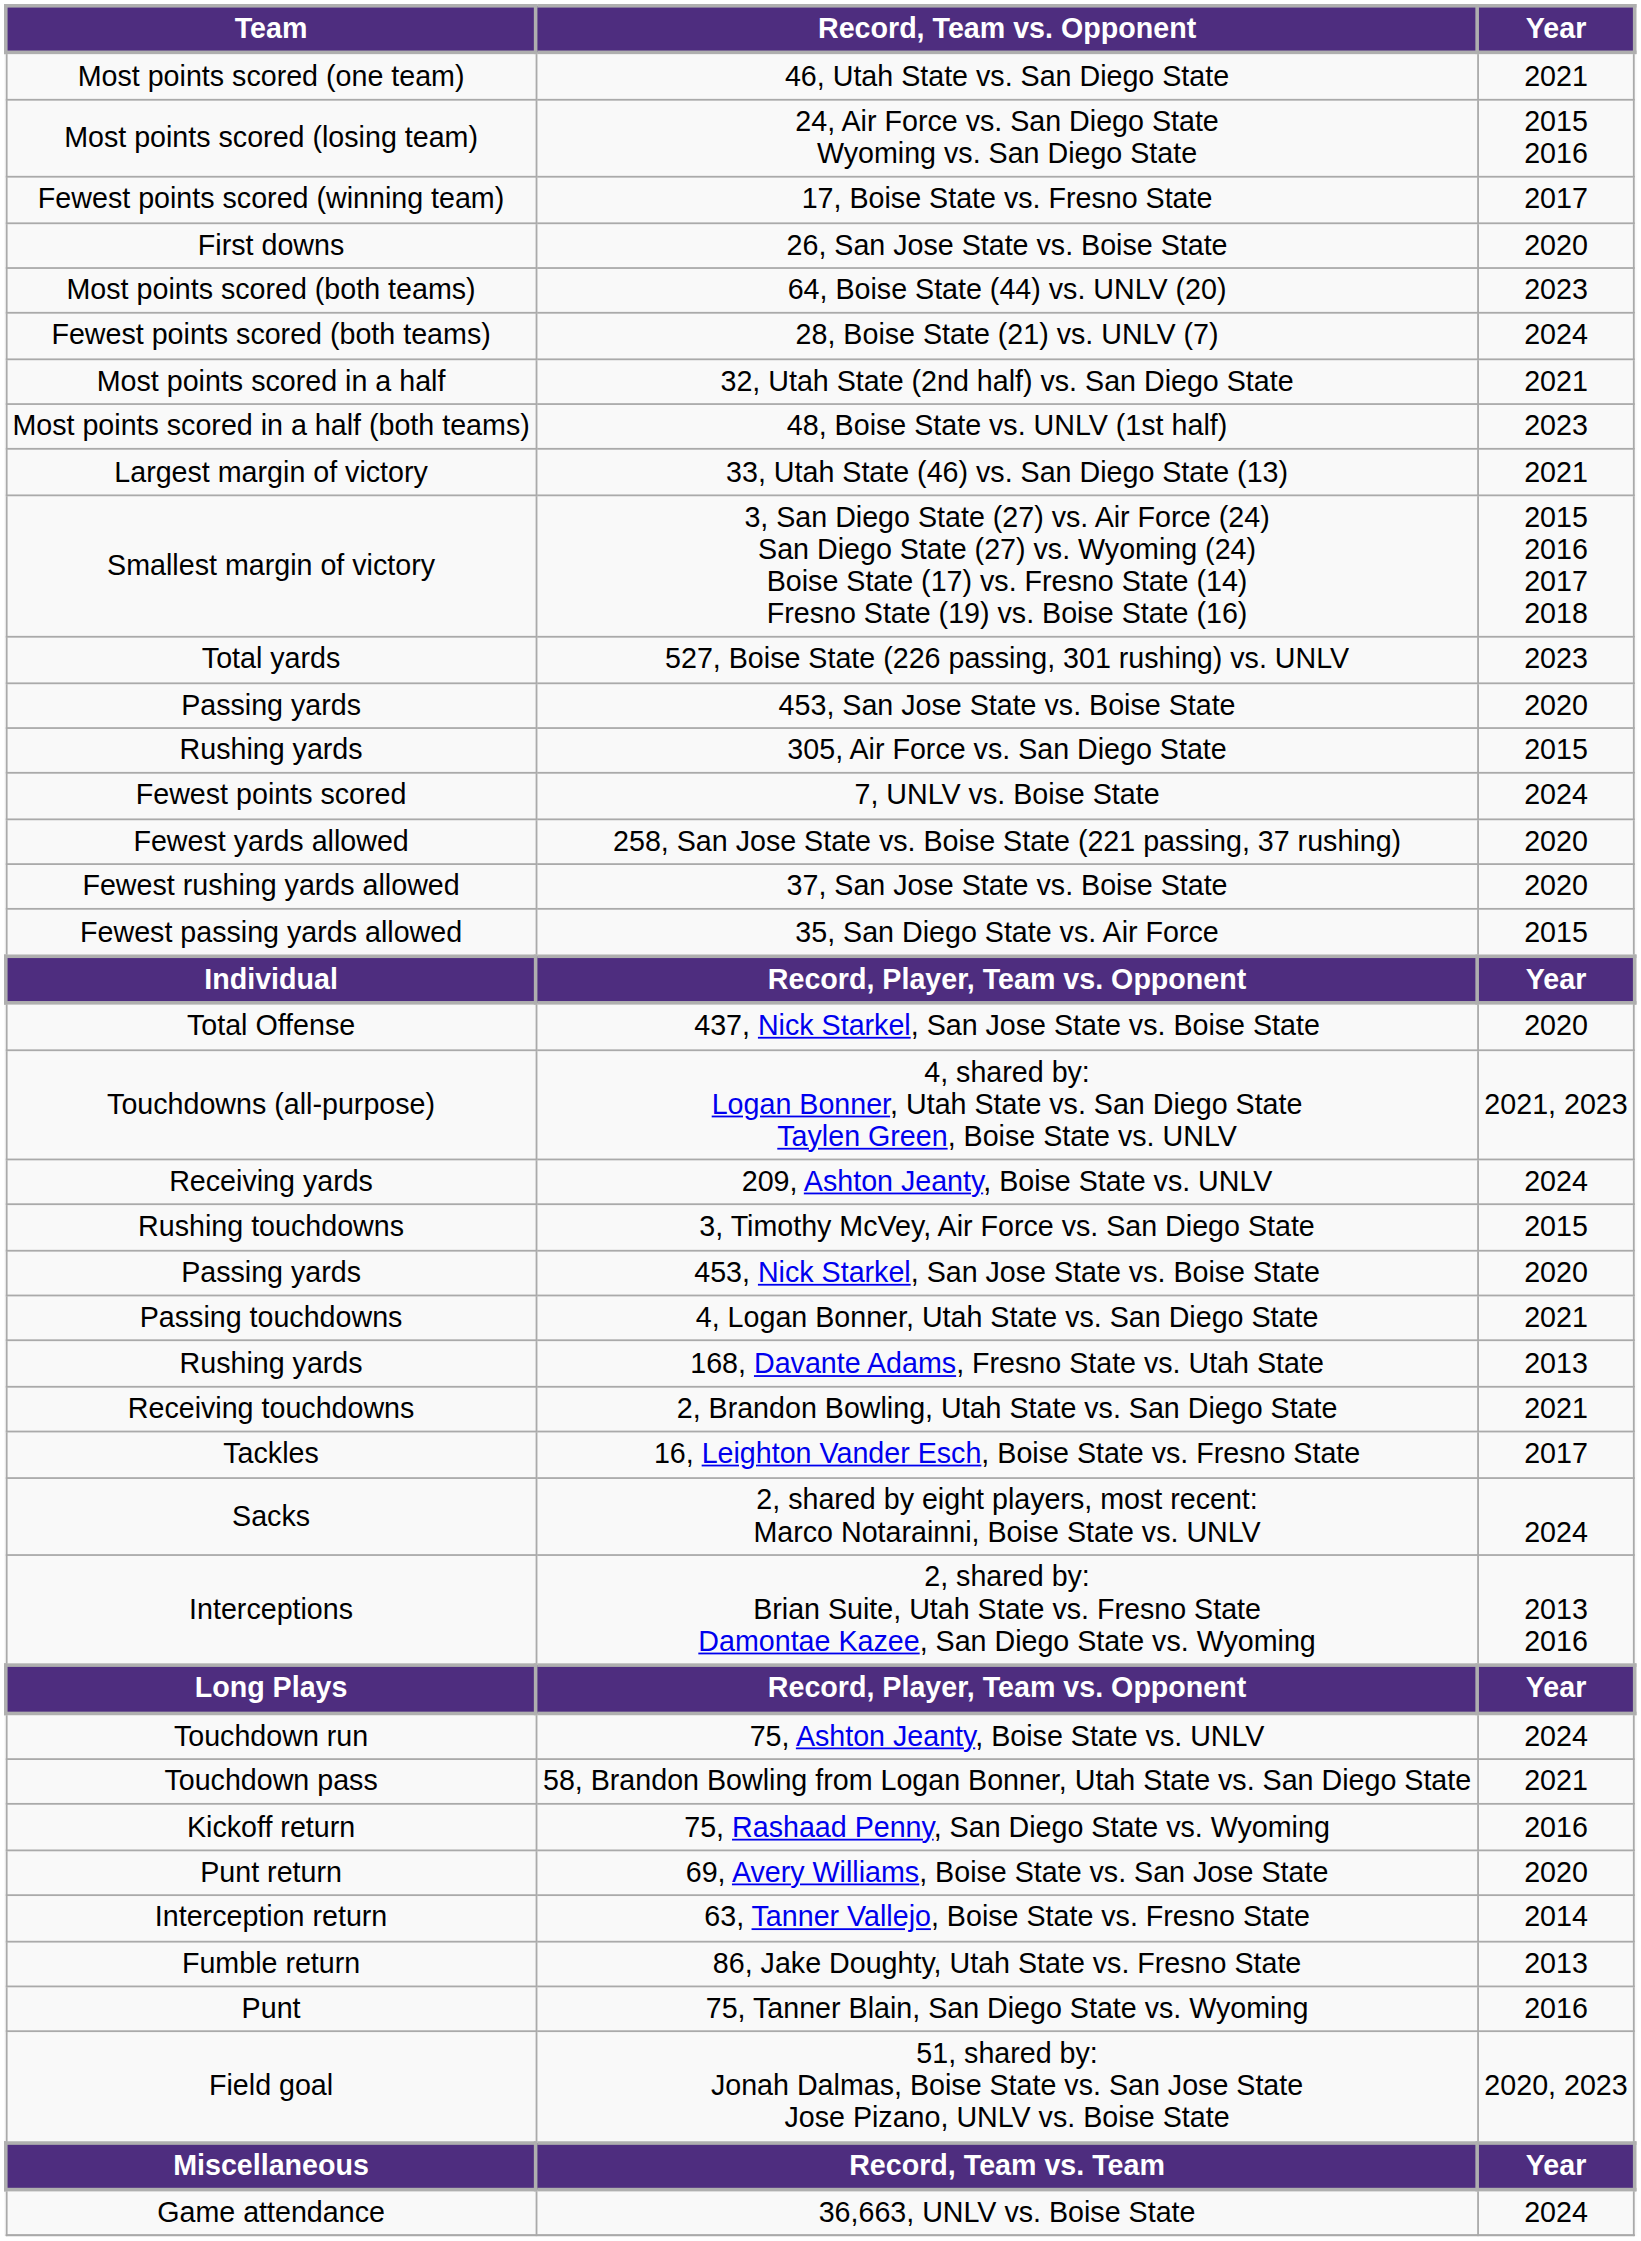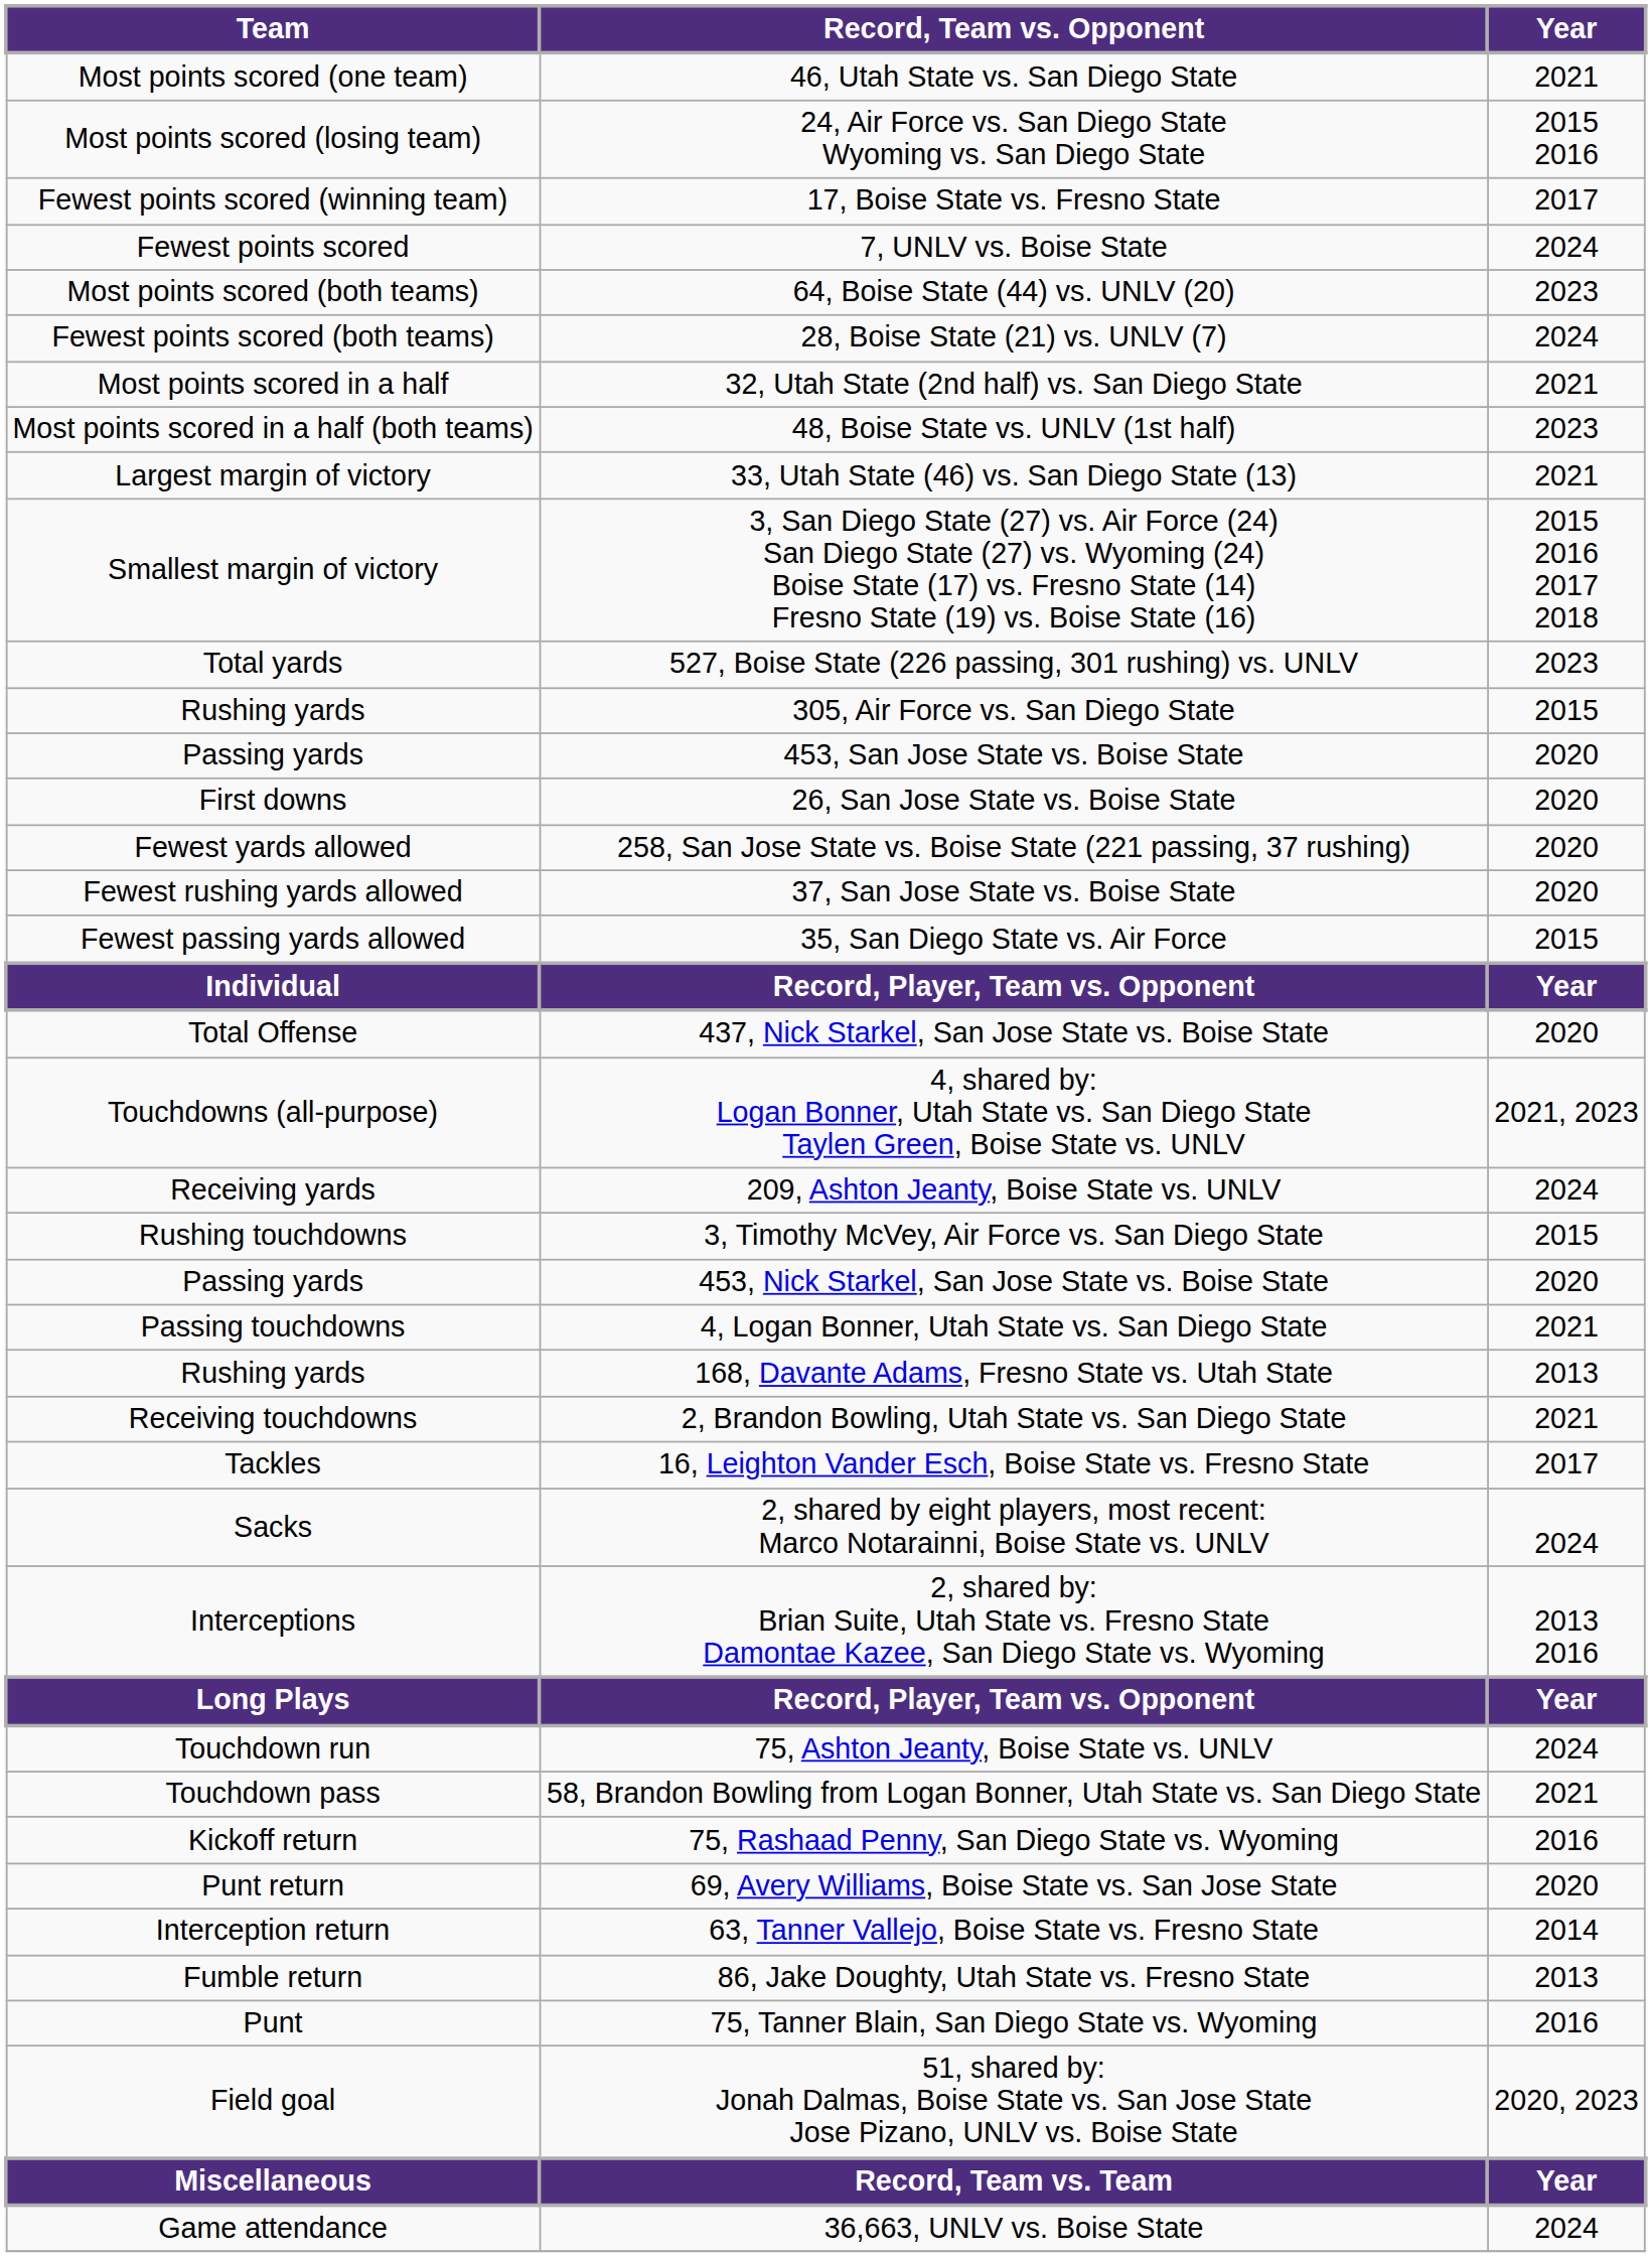rows swapped: 7, UNLV vs. Boise State <-> 26, San Jose State vs. Boise State
rows swapped: 305, Air Force vs. San Diego State <-> 453, San Jose State vs. Boise State
